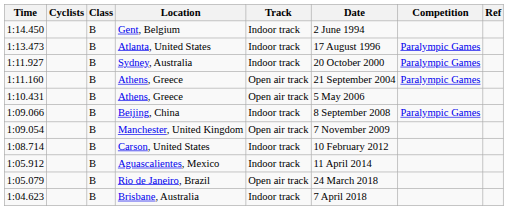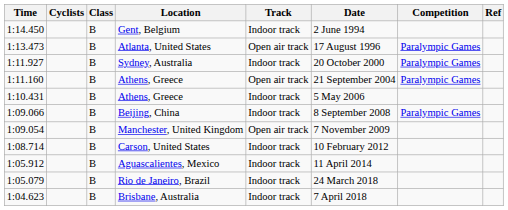Atlanta, United States | Track: Indoor track -> Open air track
1:10.431 / Athens, Greece | Track: Open air track -> Indoor track
Rio de Janeiro, Brazil | Track: Open air track -> Indoor track
